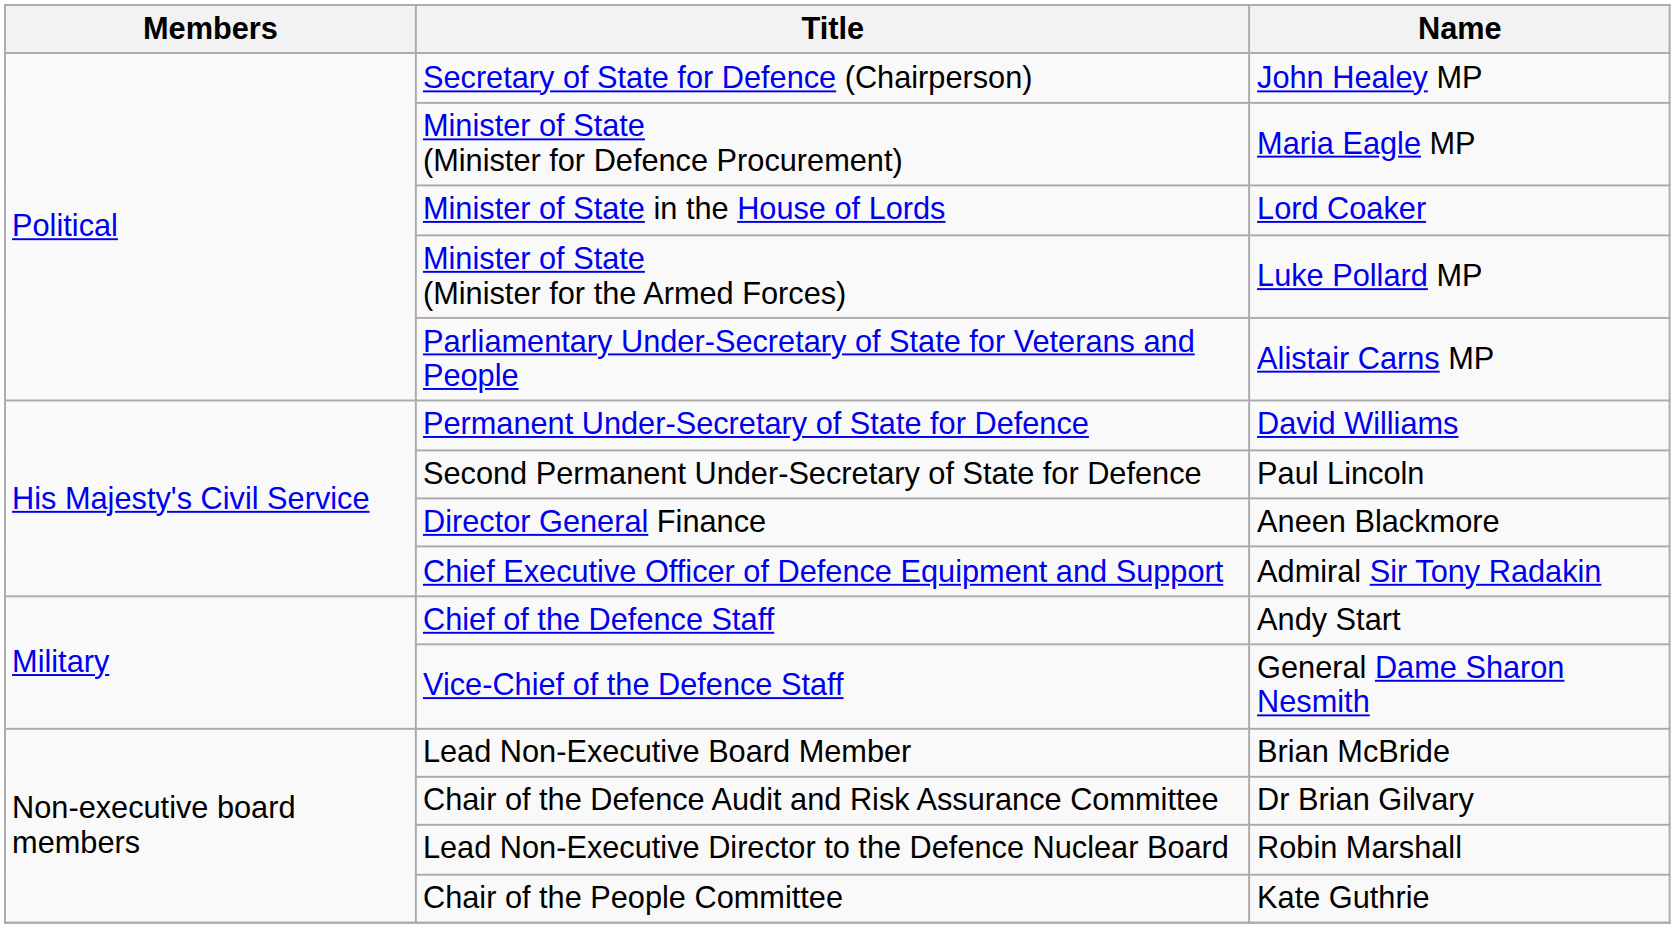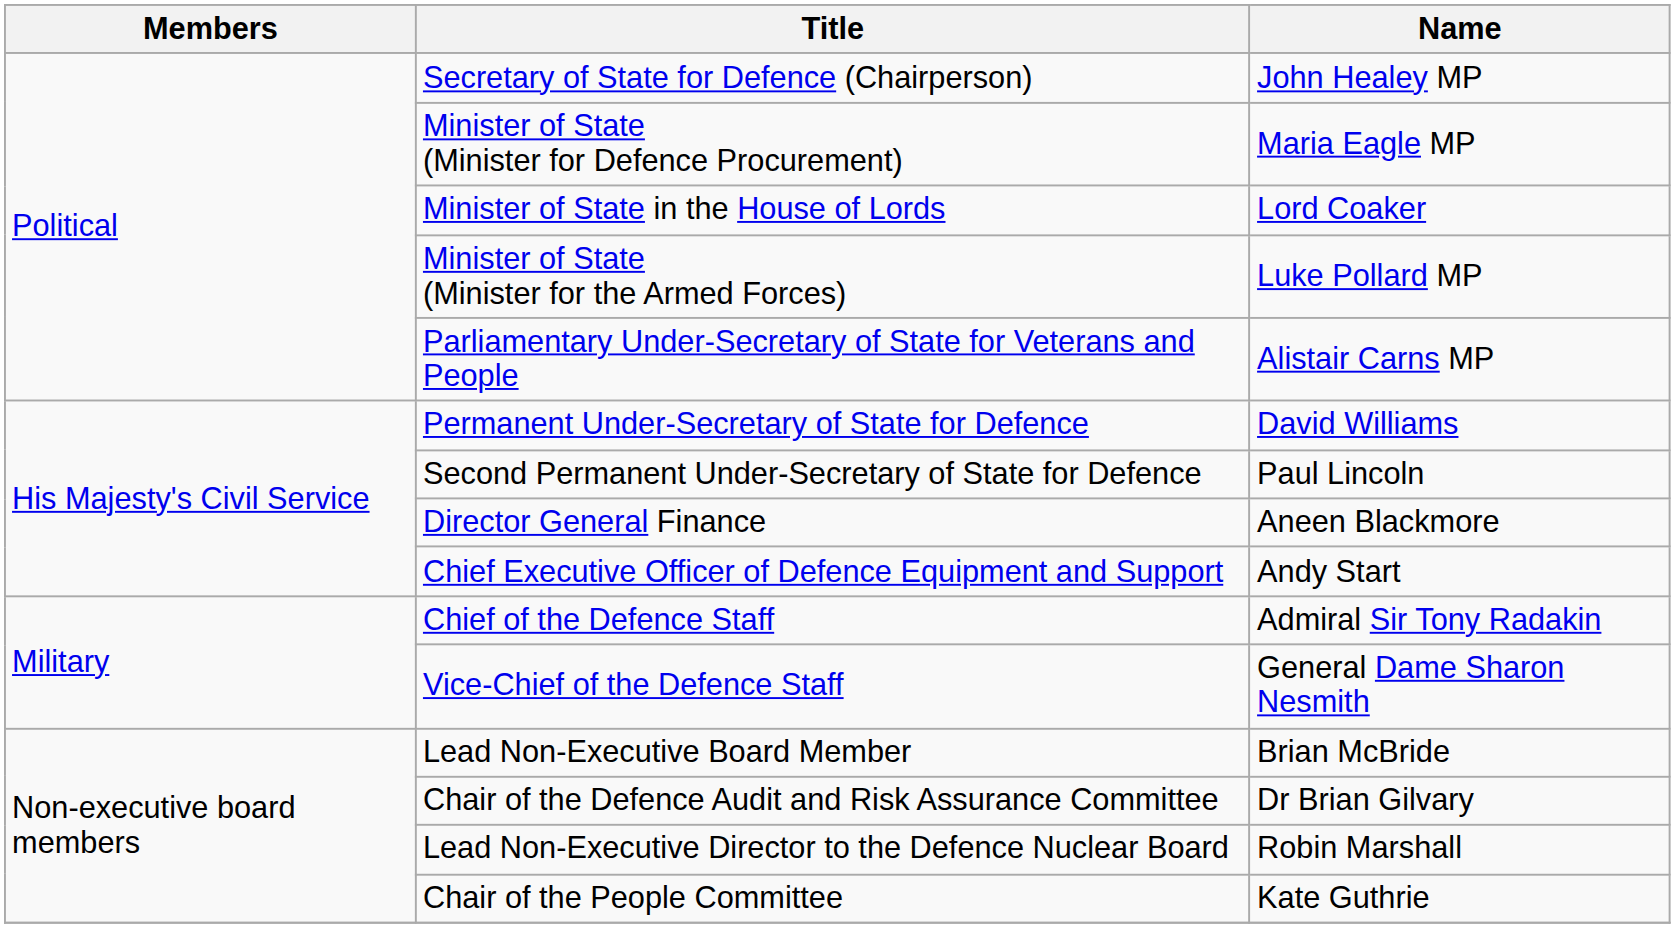Chief Executive Officer of Defence Equipment and Support | Name: Admiral Sir Tony Radakin -> Andy Start
Chief of the Defence Staff | Name: Andy Start -> Admiral Sir Tony Radakin
